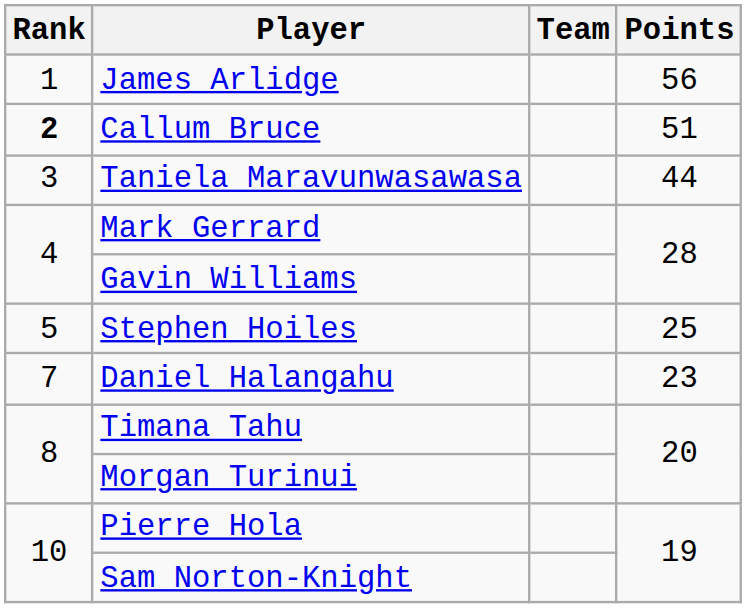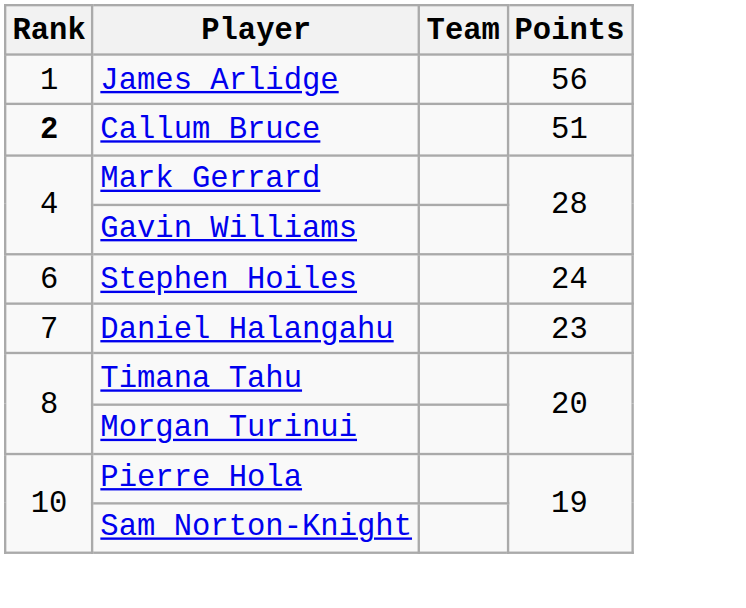- row: 3 | Taniela Maravunwasawasa | 44
Stephen Hoiles | Rank: 5 -> 6
Stephen Hoiles | Points: 25 -> 24
